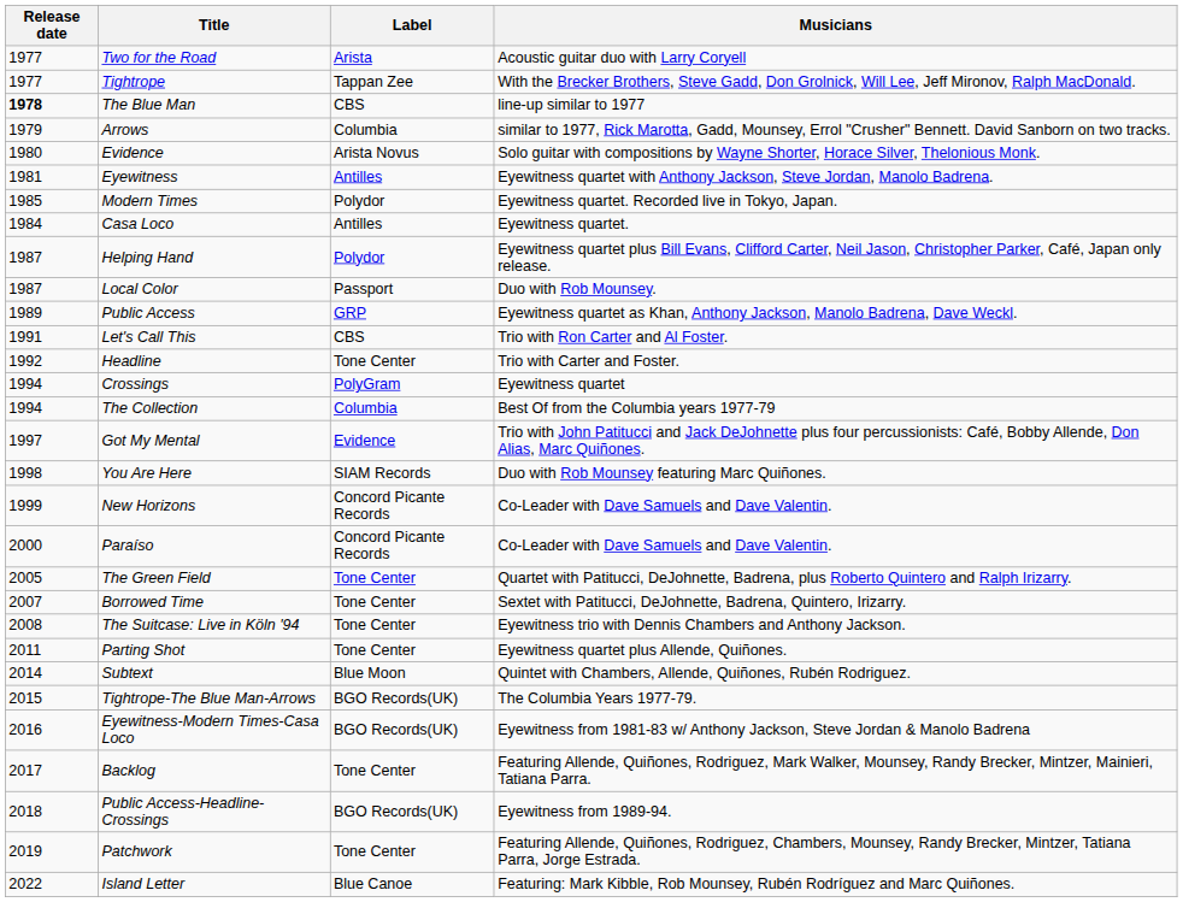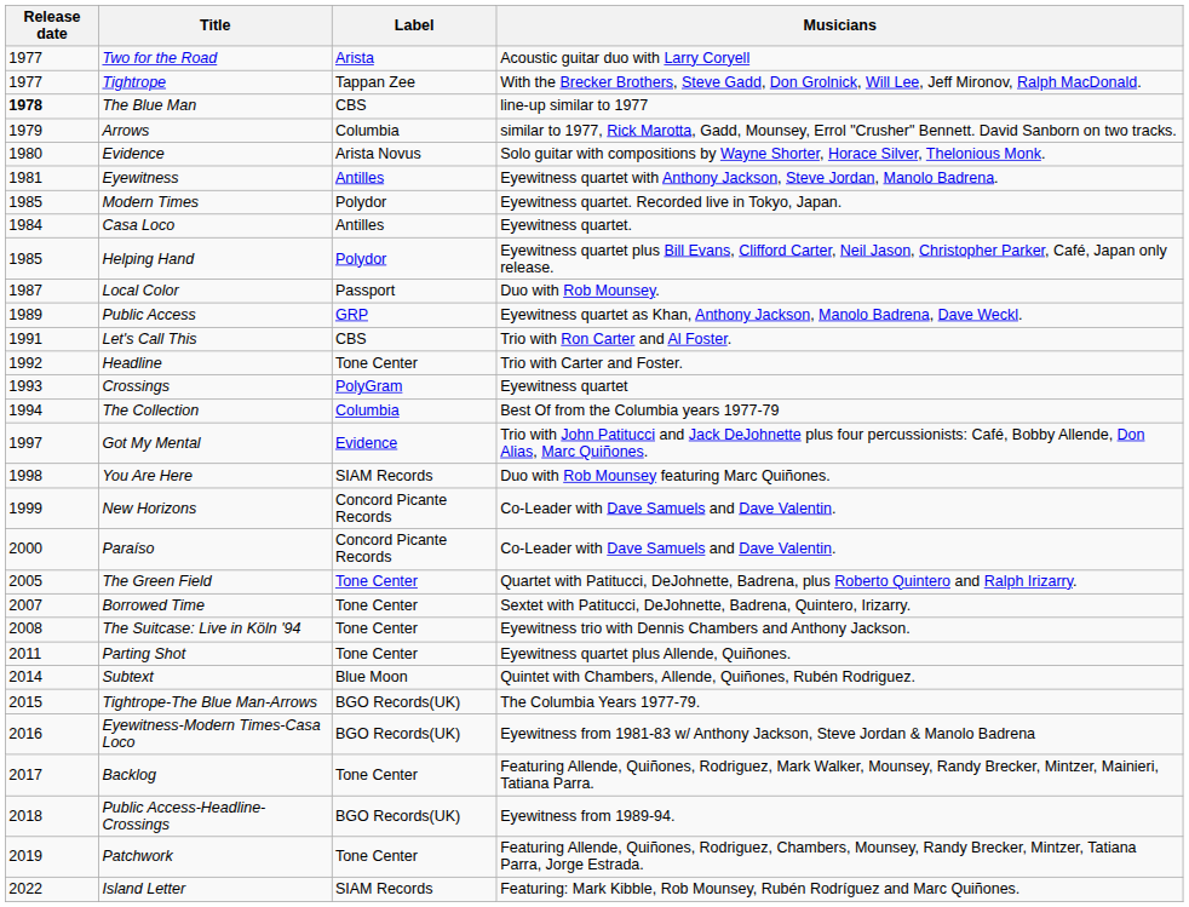Helping Hand | Release date: 1987 -> 1985
Crossings | Release date: 1994 -> 1993
Island Letter | Label: Blue Canoe -> SIAM Records
